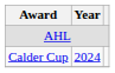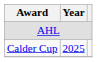Calder Cup | Year: 2024 -> 2025
